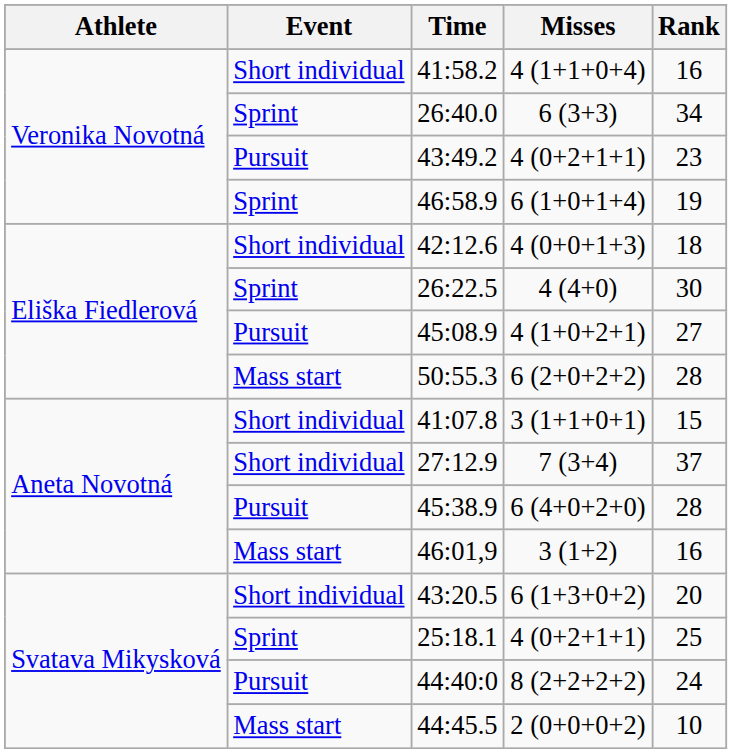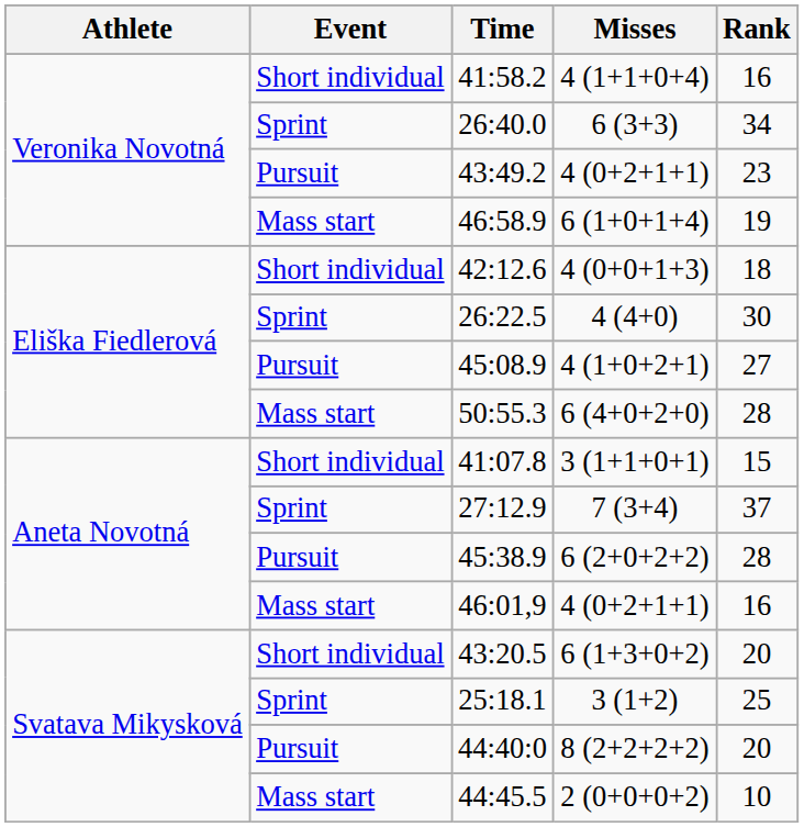46:58.9 | Event: Sprint -> Mass start
50:55.3 | Misses: 6 (2+0+2+2) -> 6 (4+0+2+0)
27:12.9 | Event: Short individual -> Sprint
45:38.9 | Misses: 6 (4+0+2+0) -> 6 (2+0+2+2)
46:01,9 | Misses: 3 (1+2) -> 4 (0+2+1+1)
25:18.1 | Misses: 4 (0+2+1+1) -> 3 (1+2)
44:40:0 | Rank: 24 -> 20
